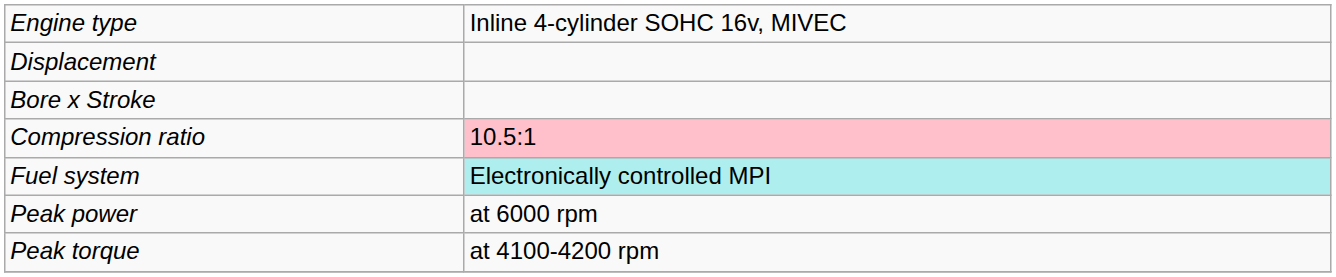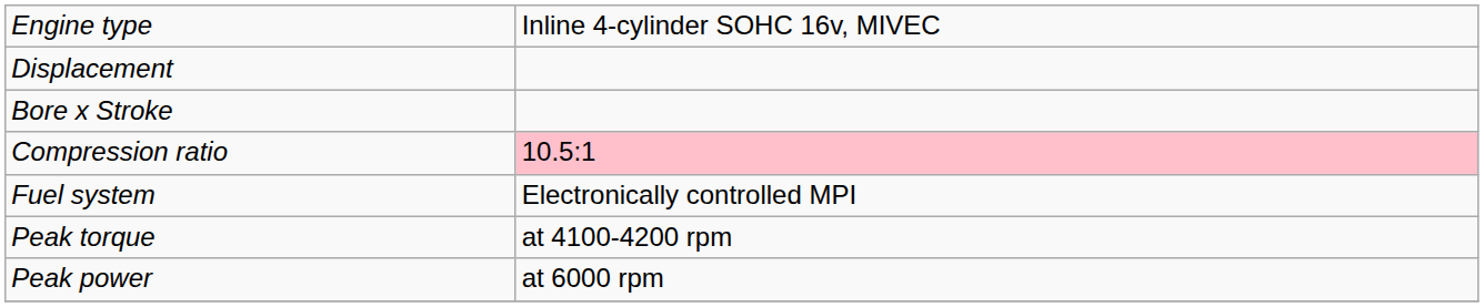Fuel system | column 2: paleturquoise background -> no background
rows swapped: Peak power <-> Peak torque
